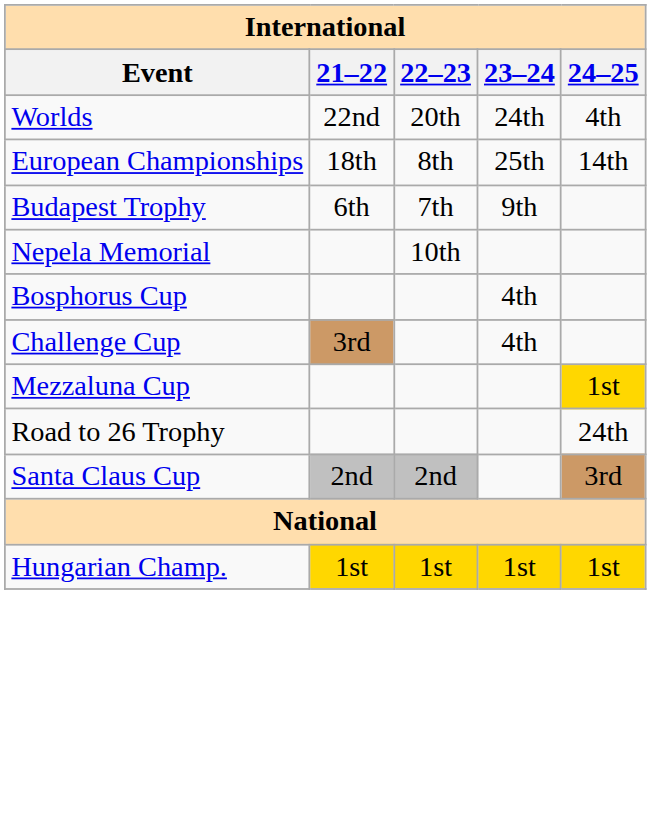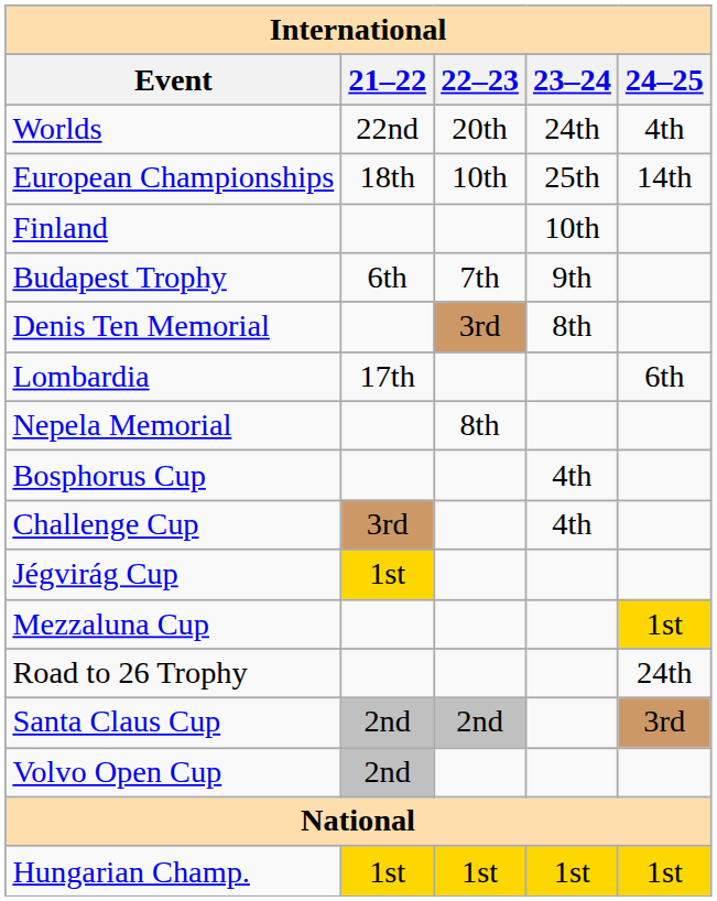European Championships | 22–23: 8th -> 10th
+ row: Finland | 10th
+ row: Denis Ten Memorial | 3rd | 8th
+ row: Lombardia | 17th | 6th
Nepela Memorial | 22–23: 10th -> 8th
+ row: Jégvirág Cup | 1st
+ row: Volvo Open Cup | 2nd
